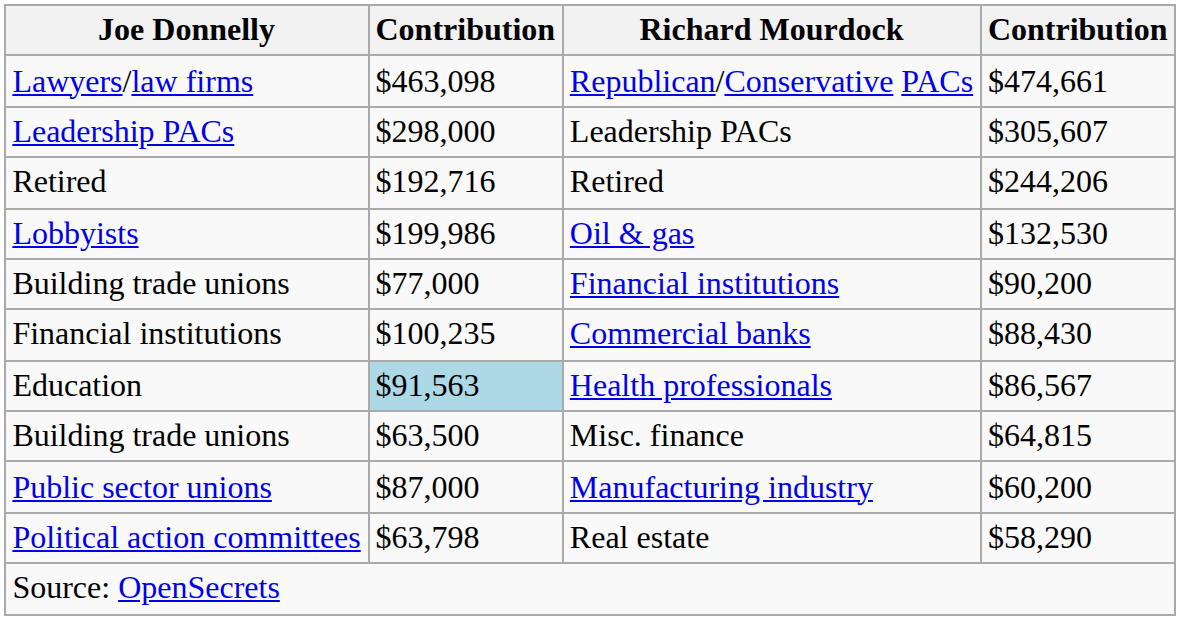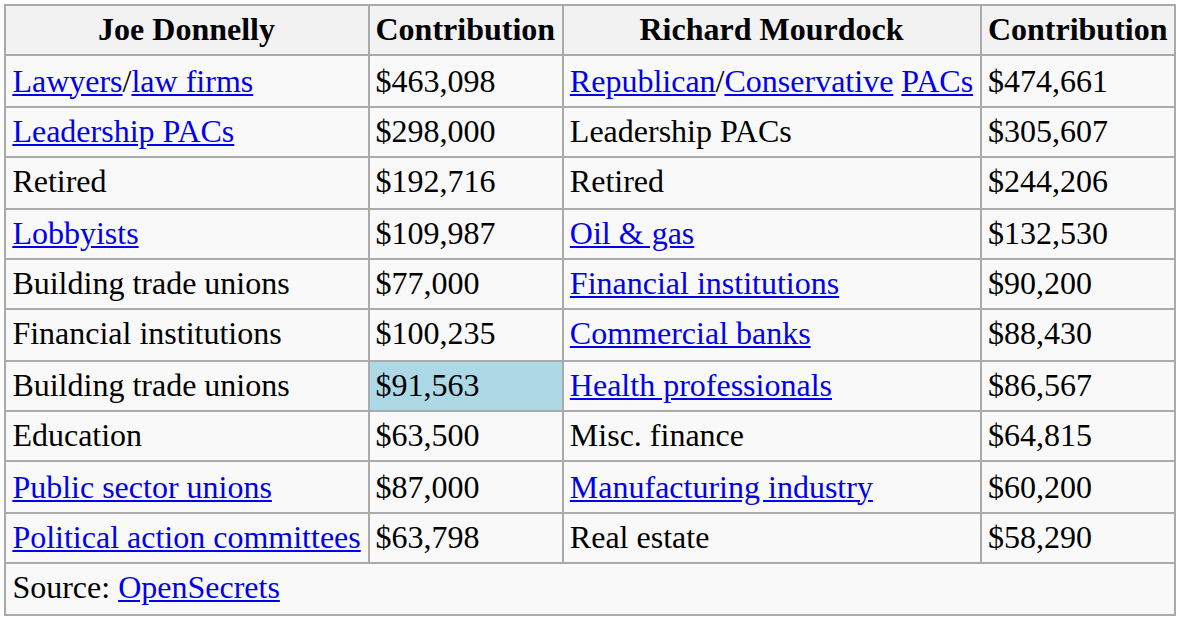Oil & gas | column 2: $199,986 -> $109,987
Health professionals | Joe Donnelly: Education -> Building trade unions
Misc. finance | Joe Donnelly: Building trade unions -> Education
